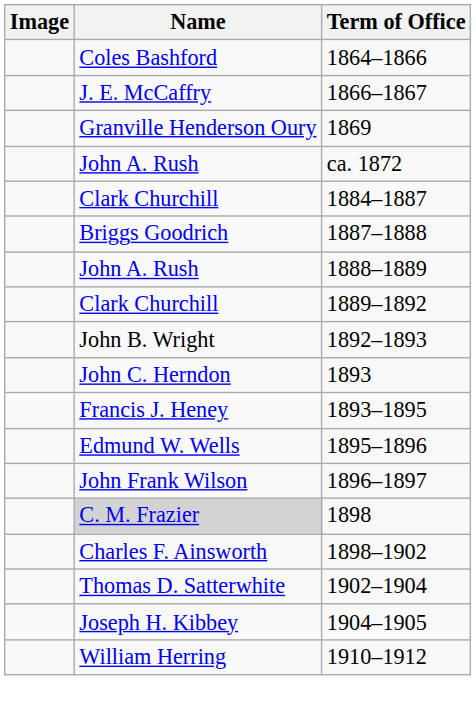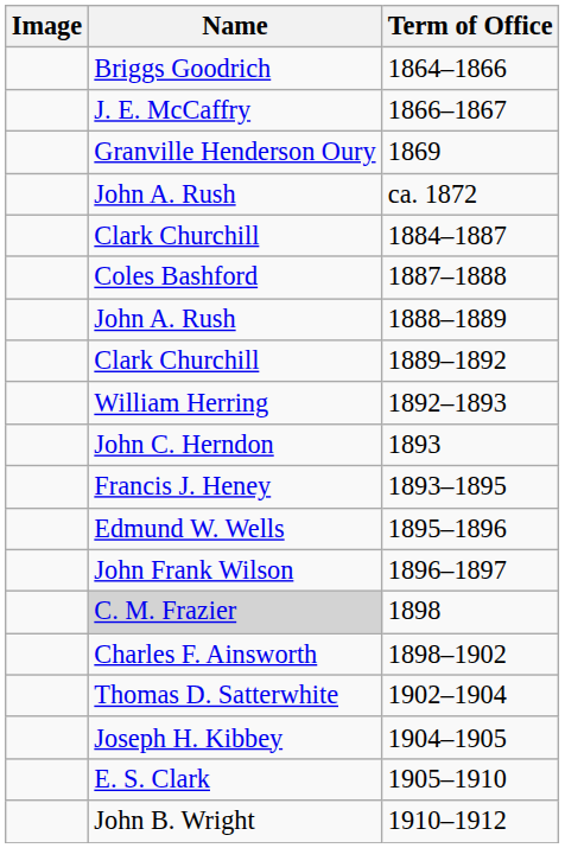1864–1866 | Name: Coles Bashford -> Briggs Goodrich
1887–1888 | Name: Briggs Goodrich -> Coles Bashford
1892–1893 | Name: John B. Wright -> William Herring
+ row: E. S. Clark | 1905–1910
1910–1912 | Name: William Herring -> John B. Wright
